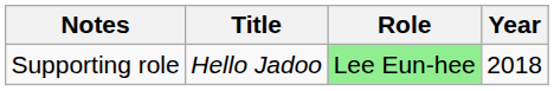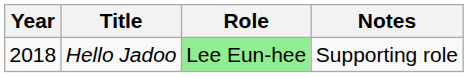columns swapped: Year <-> Notes
